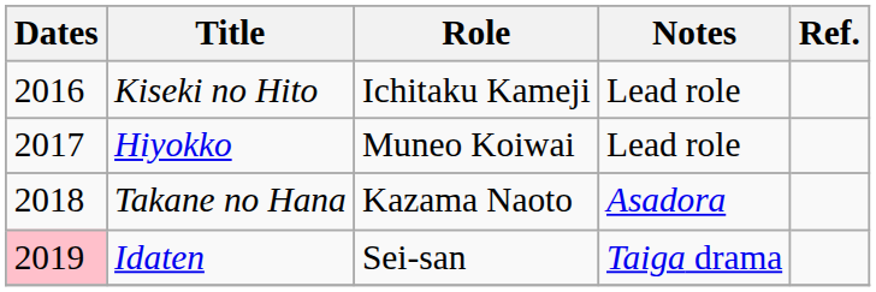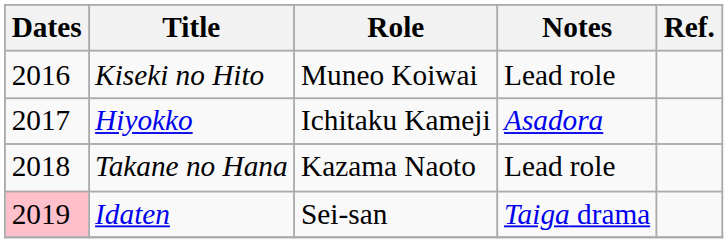Kiseki no Hito | Role: Ichitaku Kameji -> Muneo Koiwai
Hiyokko | Role: Muneo Koiwai -> Ichitaku Kameji
Hiyokko | Notes: Lead role -> Asadora
Takane no Hana | Notes: Asadora -> Lead role
